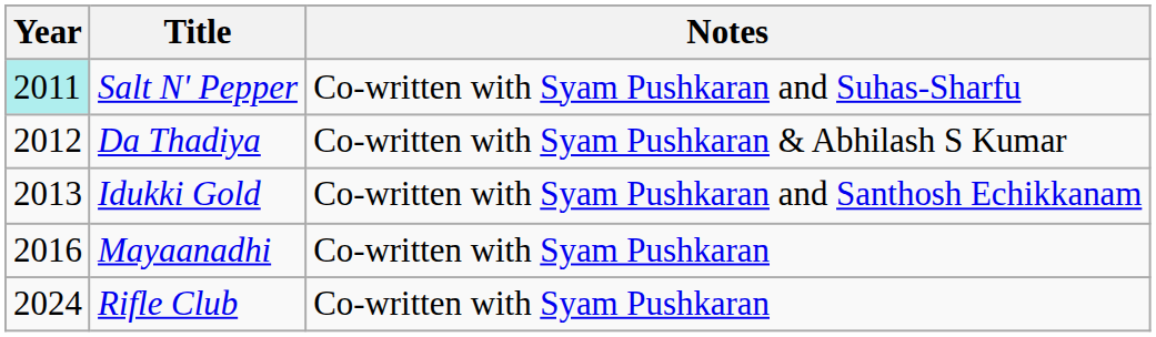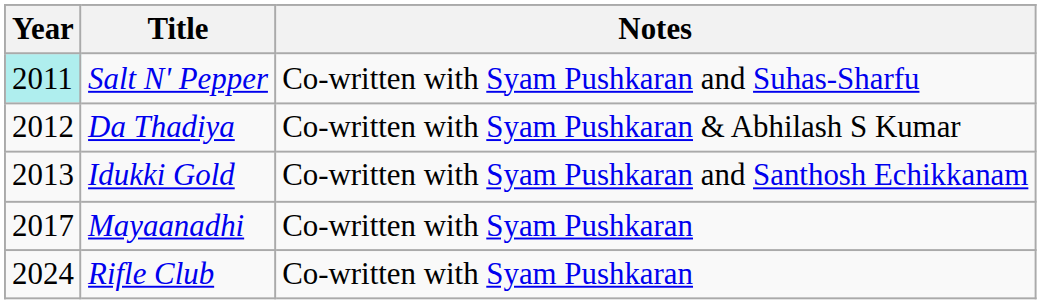Mayaanadhi | Year: 2016 -> 2017
